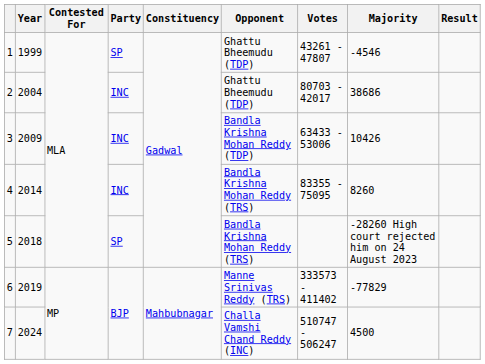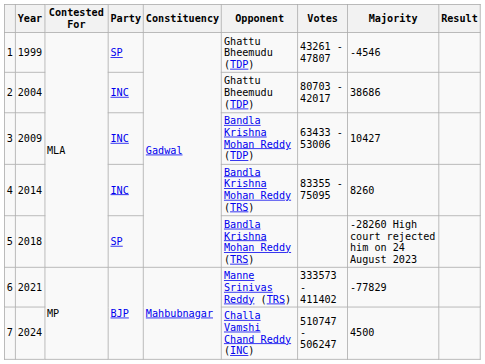3 | Majority: 10426 -> 10427
6 | Year: 2019 -> 2021
